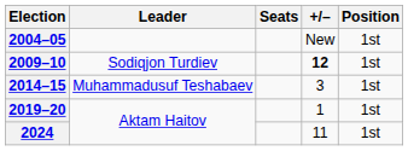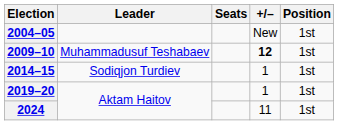2009–10 | Leader: Sodiqjon Turdiev -> Muhammadusuf Teshabaev
2014–15 | Leader: Muhammadusuf Teshabaev -> Sodiqjon Turdiev
2014–15 | +/–: 3 -> 1
